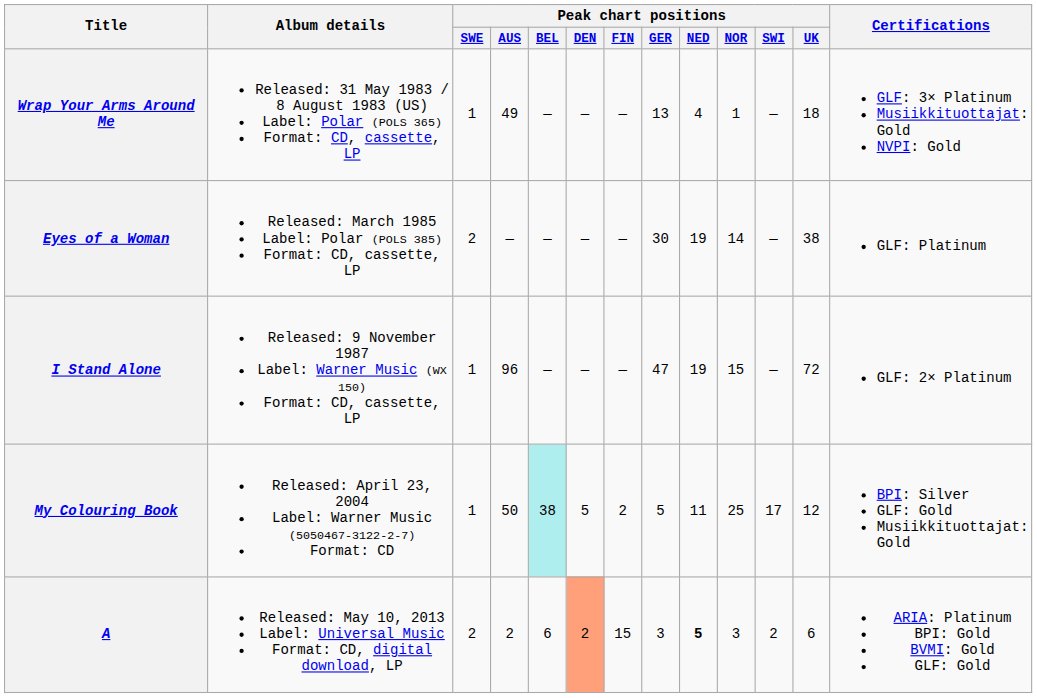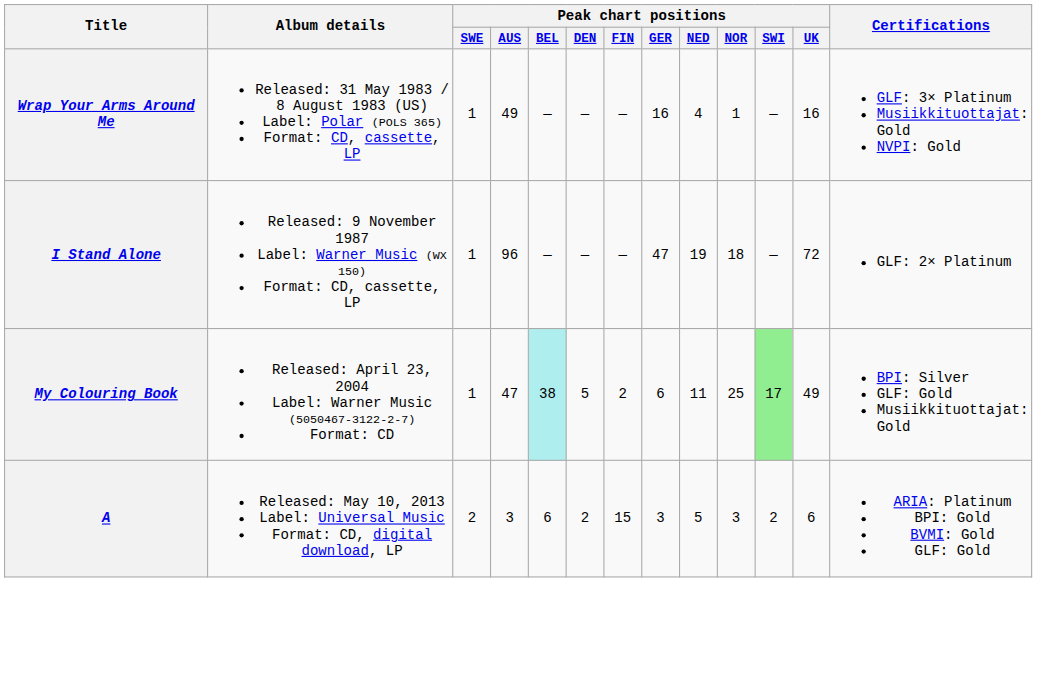Wrap Your Arms Around Me | Peak chart positions / GER: 13 -> 16
Wrap Your Arms Around Me | Peak chart positions / UK: 18 -> 16
- row: Eyes of a Woman | Released: March 1985 Label: Polar (POLS 385) Format: CD, cassette, LP | 2 | — | — | — | — | 30 | 19 | 14 | — | 38 | GLF: Platinum
I Stand Alone | Peak chart positions / NOR: 15 -> 18
My Colouring Book | Peak chart positions / AUS: 50 -> 47
My Colouring Book | Peak chart positions / GER: 5 -> 6
My Colouring Book | Peak chart positions / SWI: no background -> lightgreen background
My Colouring Book | Peak chart positions / UK: 12 -> 49
A | Peak chart positions / AUS: 2 -> 3
A | Peak chart positions / DEN: lightsalmon background -> no background
A | Peak chart positions / NED: bold -> normal
